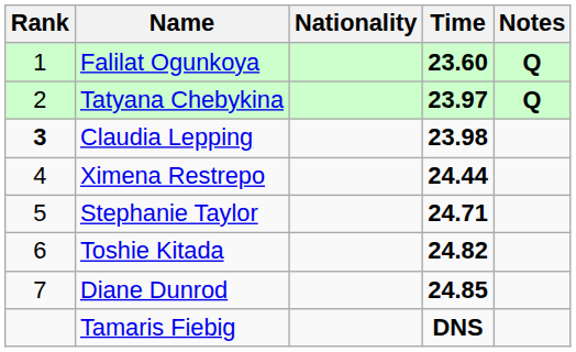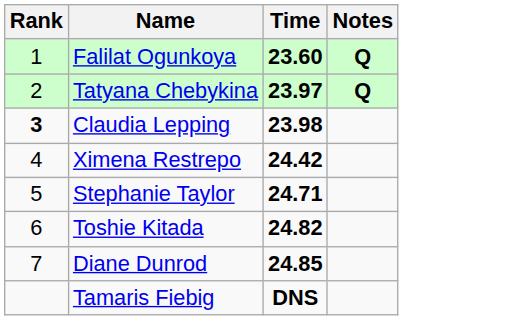- column: Nationality
Ximena Restrepo | Time: 24.44 -> 24.42
